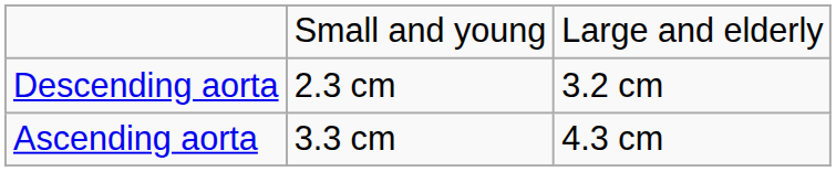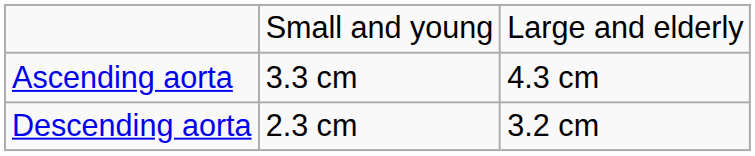rows swapped: Ascending aorta <-> Descending aorta
